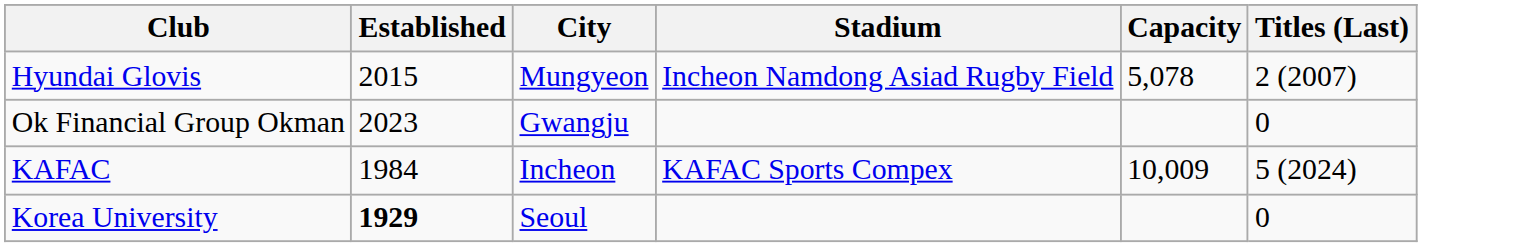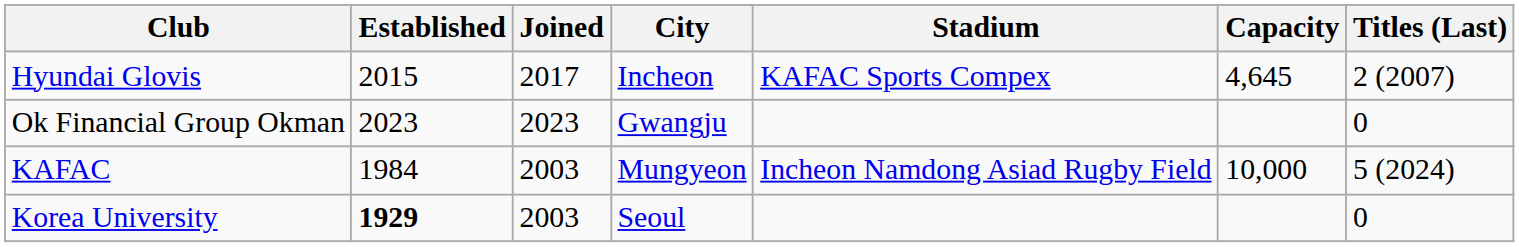+ column: Joined | 2017 | 2023 | 2003 | 2003
Hyundai Glovis | City: Mungyeon -> Incheon
Hyundai Glovis | Stadium: Incheon Namdong Asiad Rugby Field -> KAFAC Sports Compex
Hyundai Glovis | Capacity: 5,078 -> 4,645
KAFAC | City: Incheon -> Mungyeon
KAFAC | Stadium: KAFAC Sports Compex -> Incheon Namdong Asiad Rugby Field
KAFAC | Capacity: 10,009 -> 10,000
